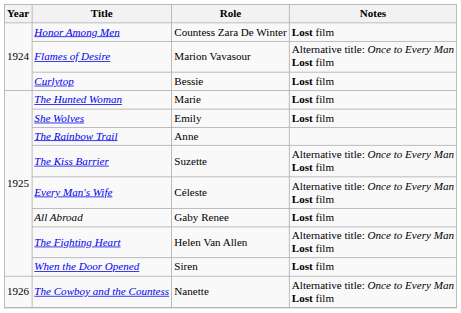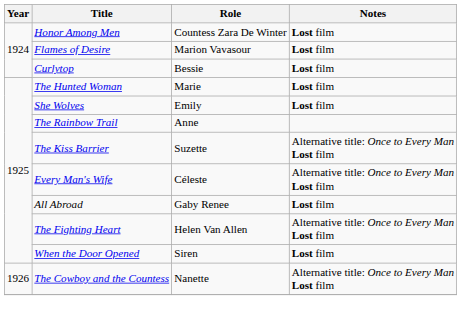Flames of Desire | Notes: Alternative title: Once to Every Man Lost film -> Lost film
